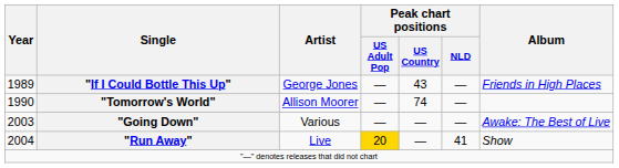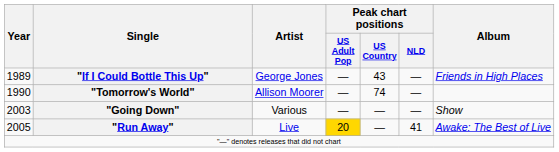"Going Down" | Album: Awake: The Best of Live -> Show
"Run Away" | Year: 2004 -> 2005
"Run Away" | Album: Show -> Awake: The Best of Live
